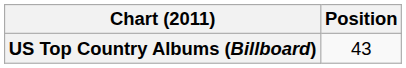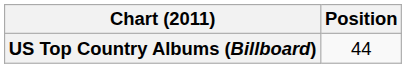US Top Country Albums (Billboard) | Position: 43 -> 44
